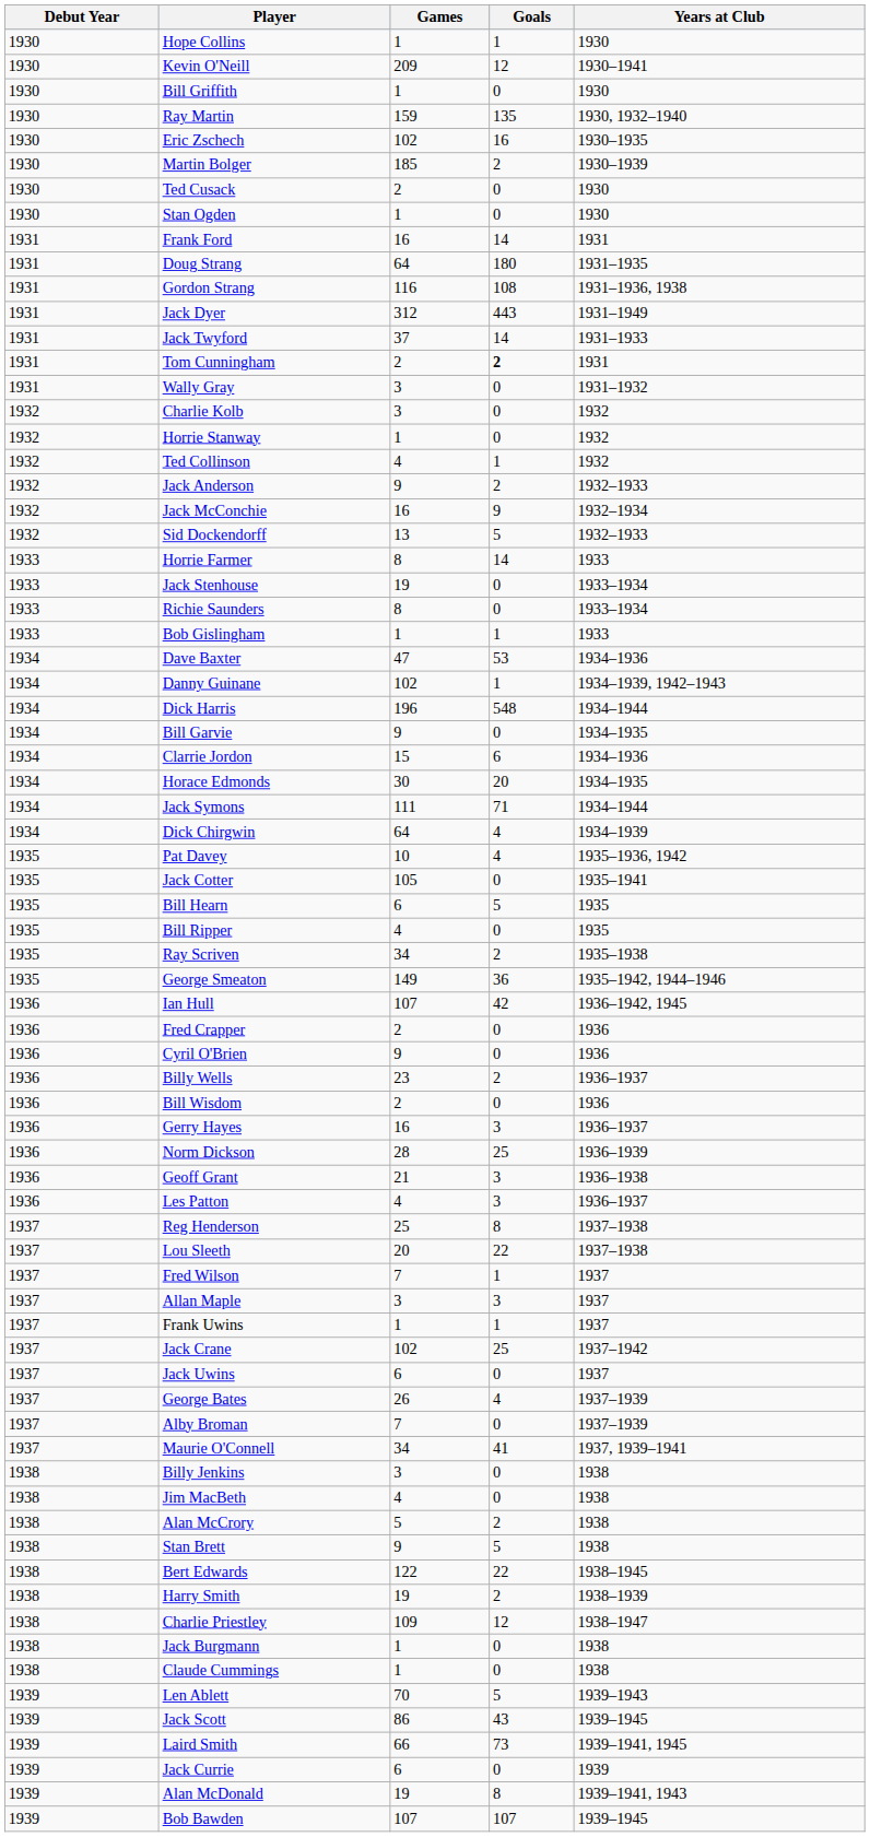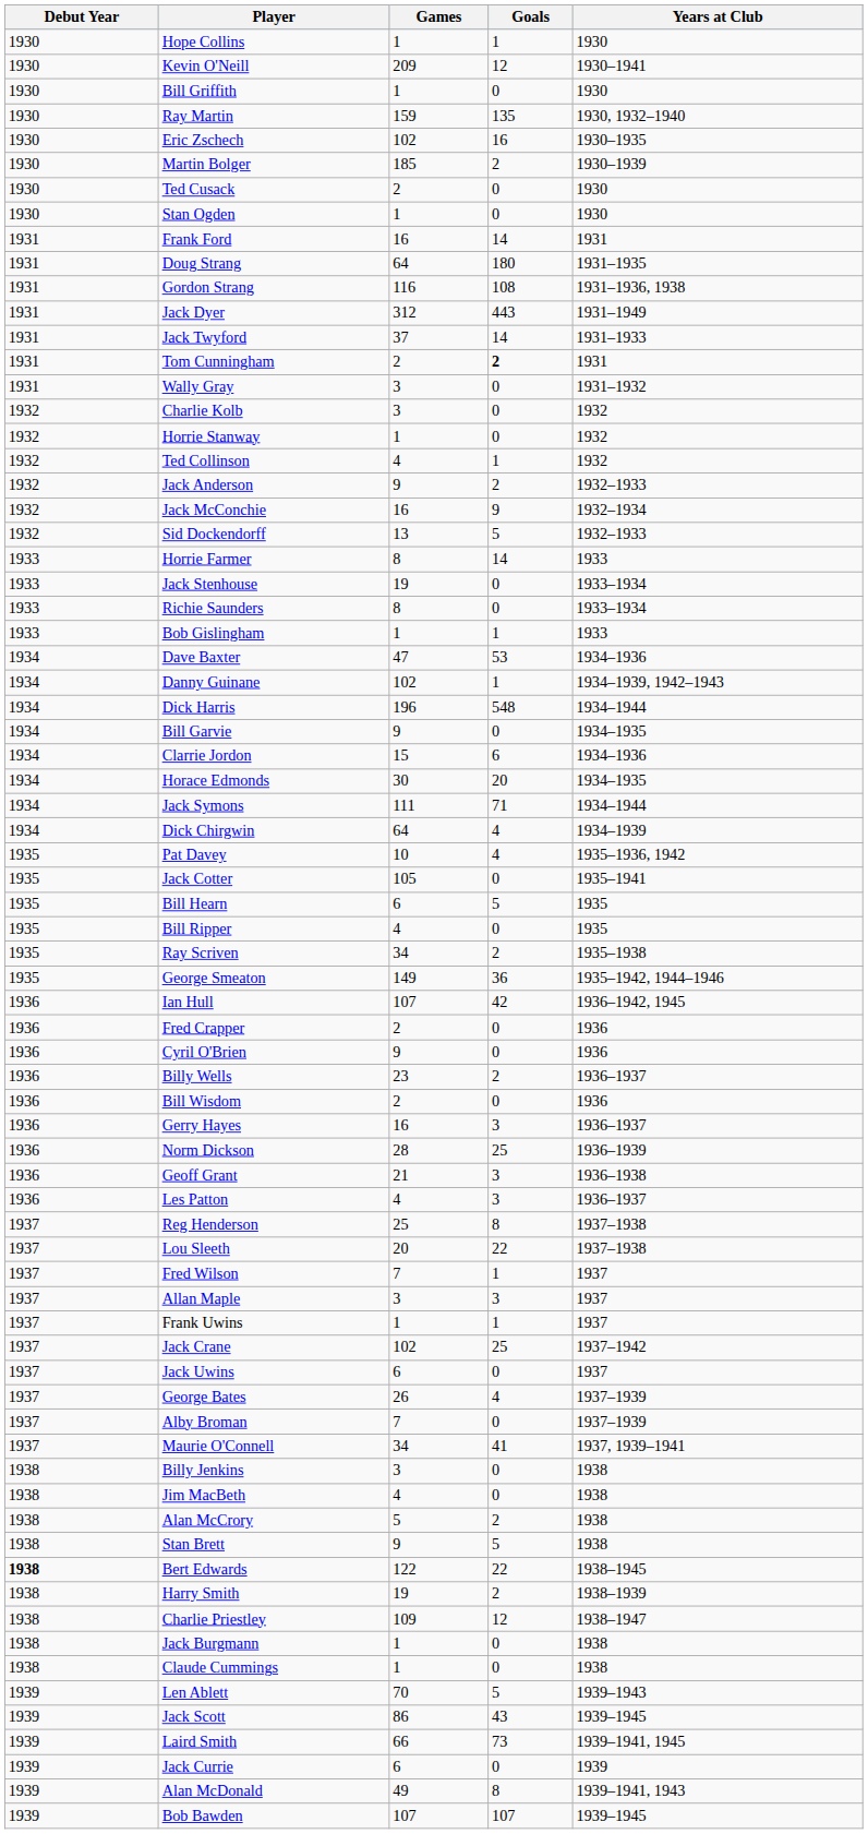Bert Edwards | Debut Year: normal -> bold
Alan McDonald | Games: 19 -> 49
